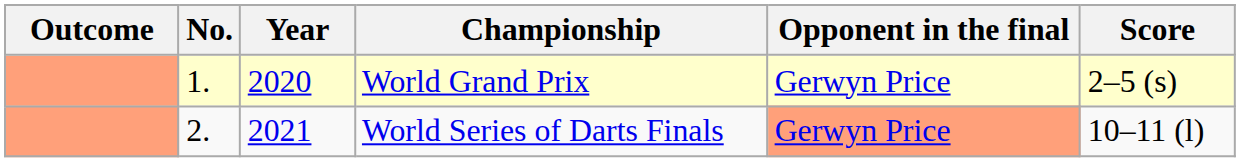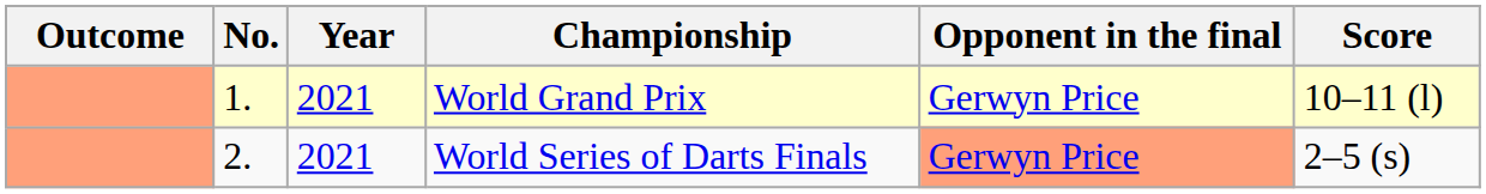World Grand Prix | Year: 2020 -> 2021
World Grand Prix | Score: 2–5 (s) -> 10–11 (l)
World Series of Darts Finals | Score: 10–11 (l) -> 2–5 (s)
